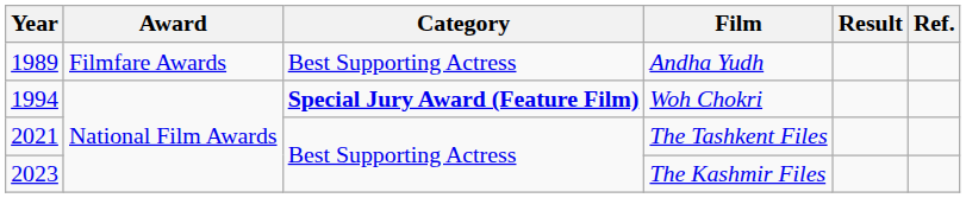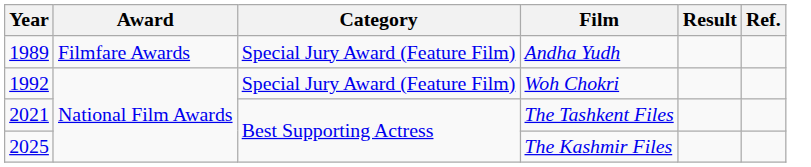Andha Yudh | Category: Best Supporting Actress -> Special Jury Award (Feature Film)
Woh Chokri | Year: 1994 -> 1992
Woh Chokri | Category: bold -> normal
The Kashmir Files | Year: 2023 -> 2025
